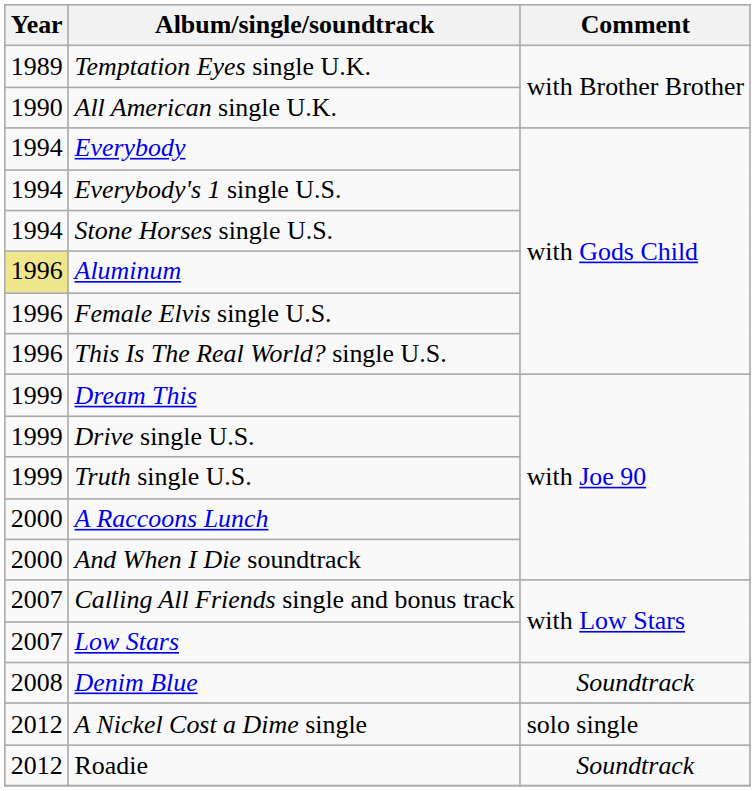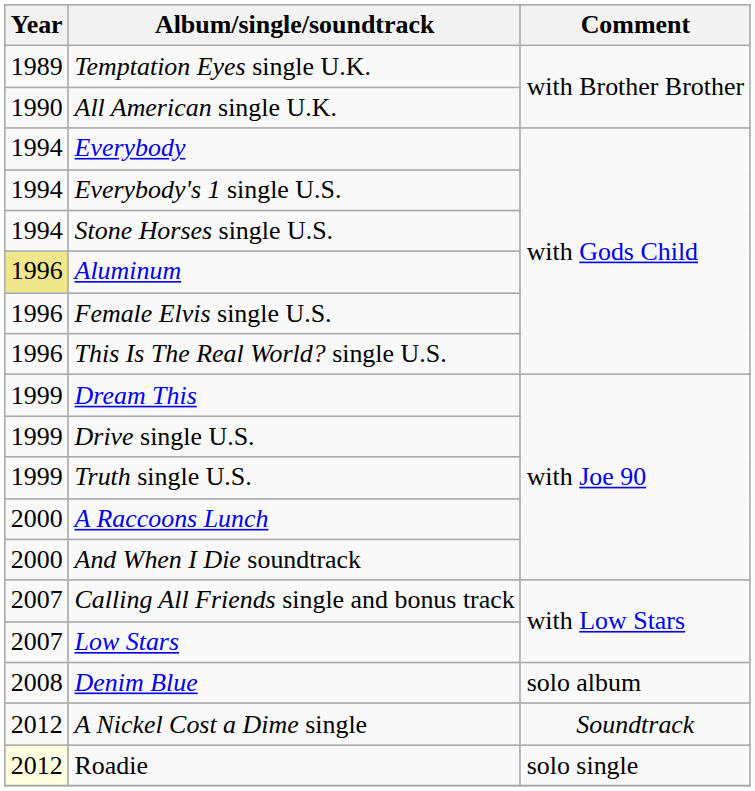Denim Blue | Comment: Soundtrack -> solo album
A Nickel Cost a Dime single | Comment: solo single -> Soundtrack
Roadie | Year: no background -> lightyellow background
Roadie | Comment: Soundtrack -> solo single
